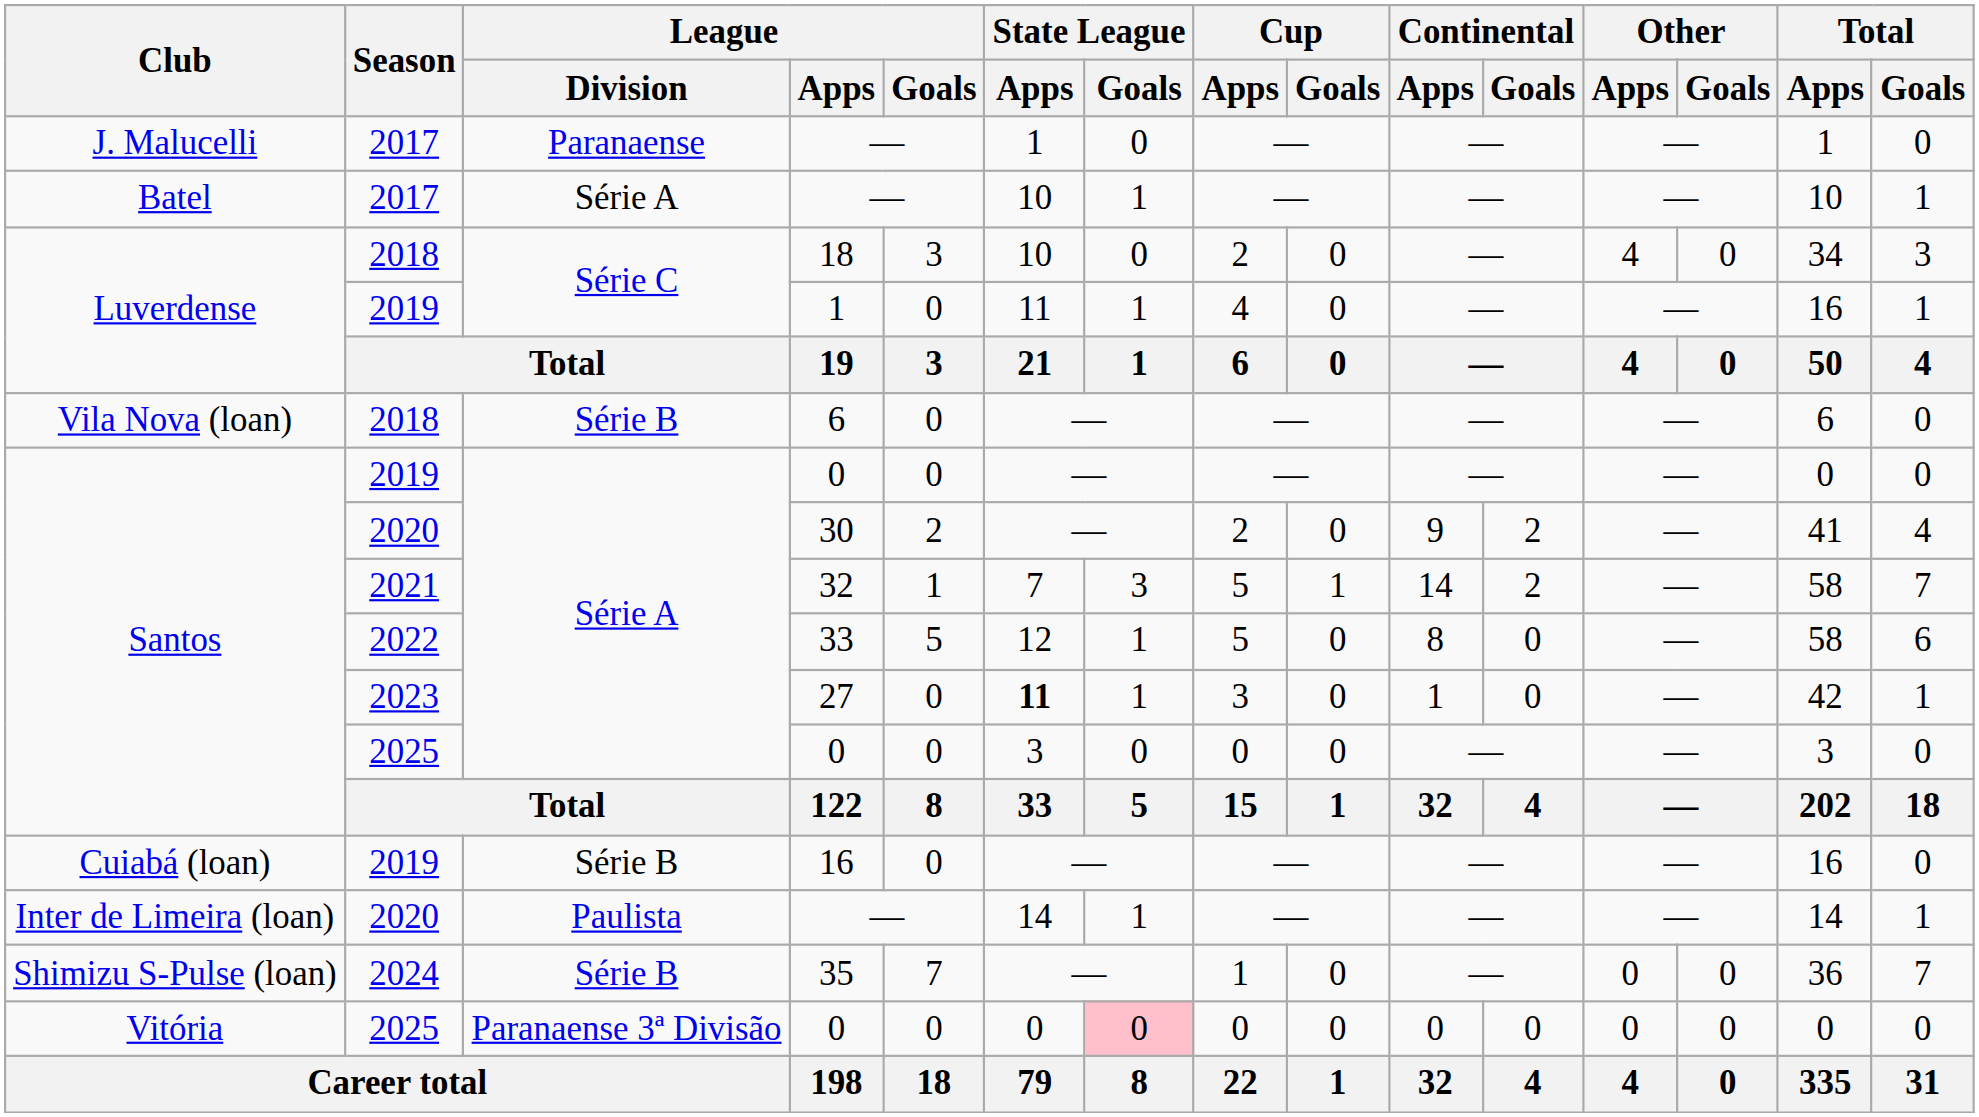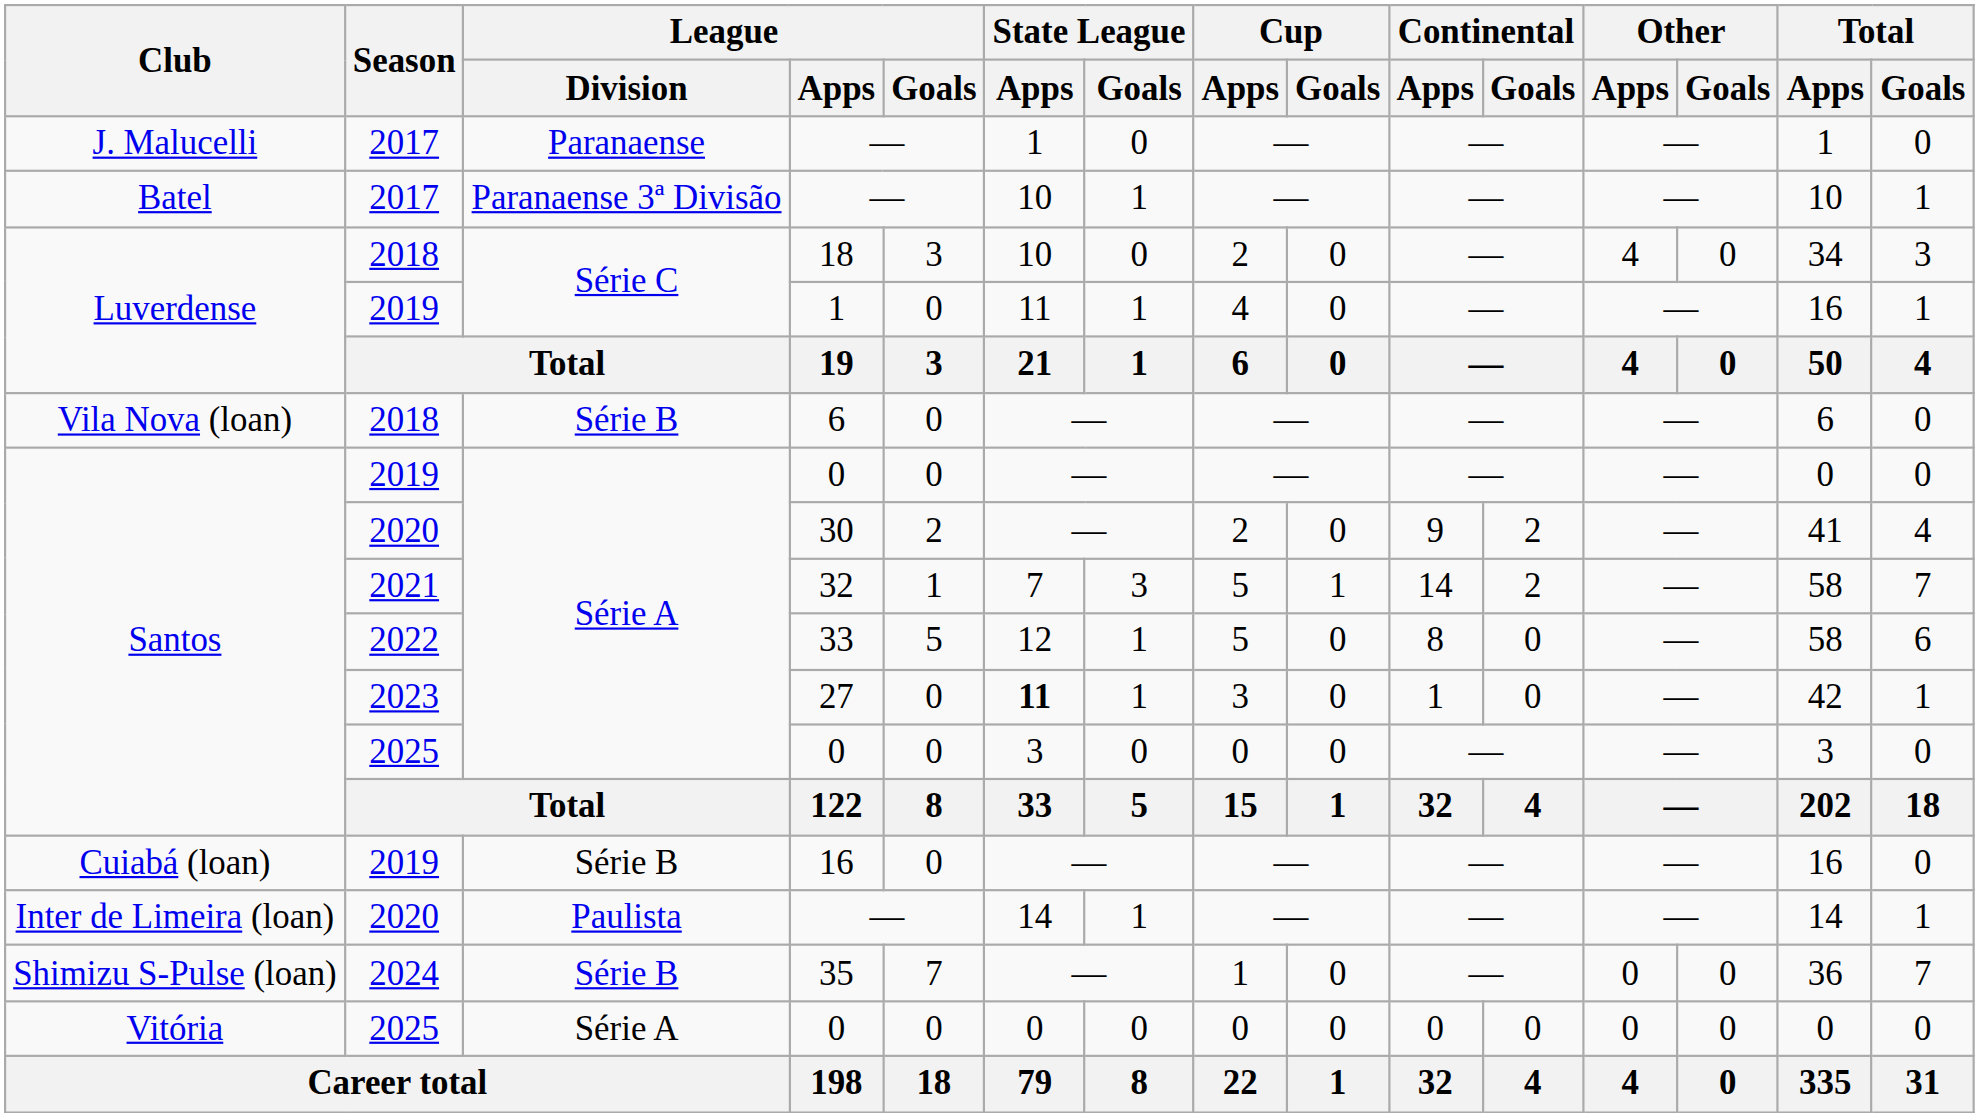Batel / — | League / Division: Série A -> Paranaense 3ª Divisão
Vitória / 0 | League / Division: Paranaense 3ª Divisão -> Série A
Vitória / 0 | State League / Goals: pink background -> no background
